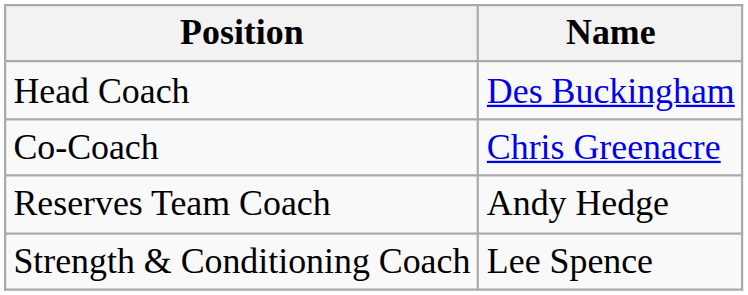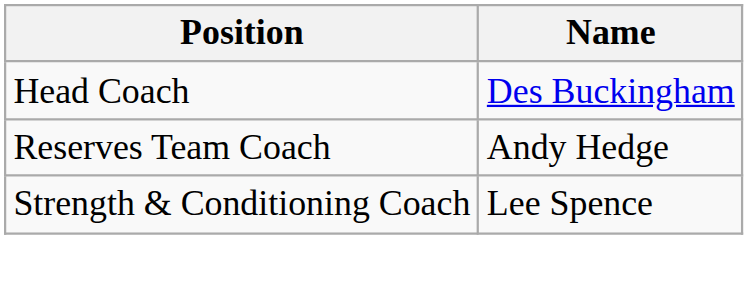- row: Co-Coach | Chris Greenacre
